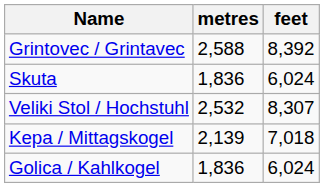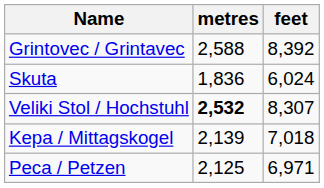Veliki Stol / Hochstuhl | metres: normal -> bold
- row: Golica / Kahlkogel | 1,836 | 6,024
+ row: Peca / Petzen | 2,125 | 6,971
